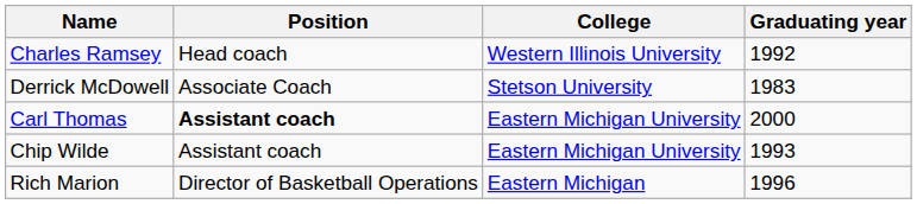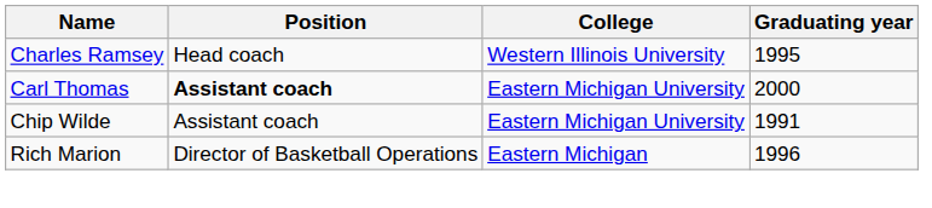Charles Ramsey | Graduating year: 1992 -> 1995
- row: Derrick McDowell | Associate Coach | Stetson University | 1983
Chip Wilde | Graduating year: 1993 -> 1991
